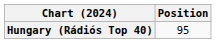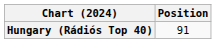Hungary (Rádiós Top 40) | Position: 95 -> 91
